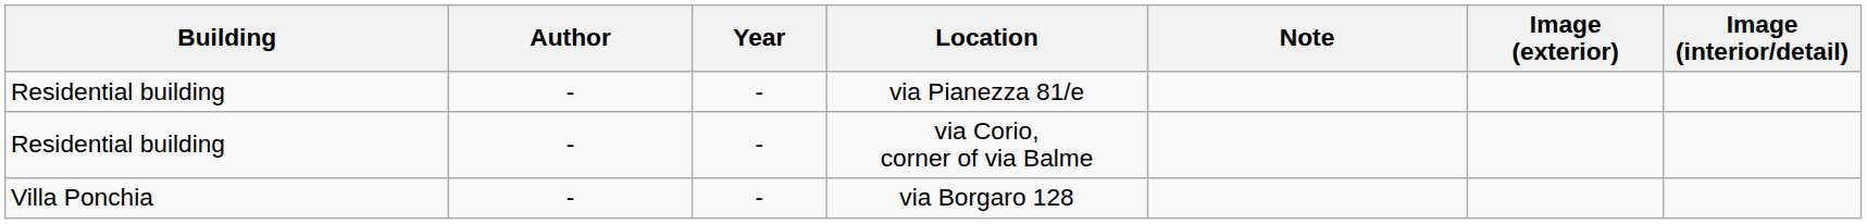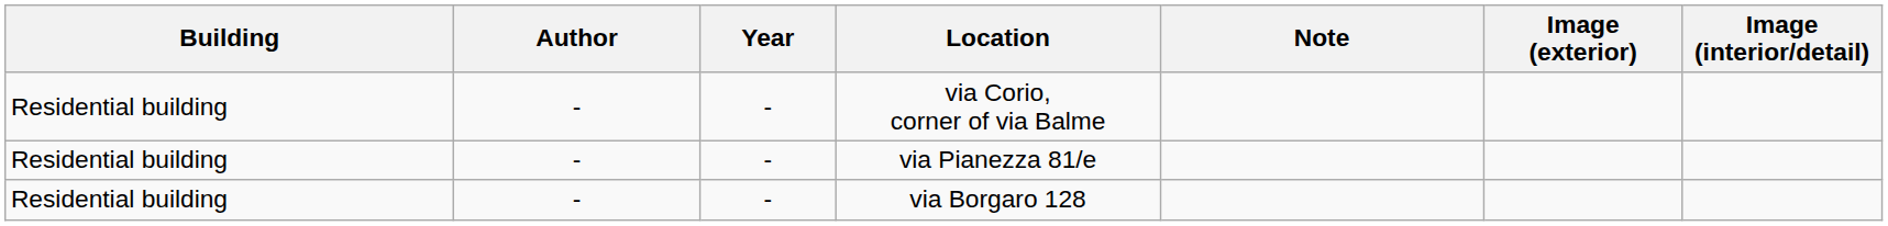rows swapped: via Corio, corner of via Balme <-> via Pianezza 81/e
via Borgaro 128 | Building: Villa Ponchia -> Residential building
